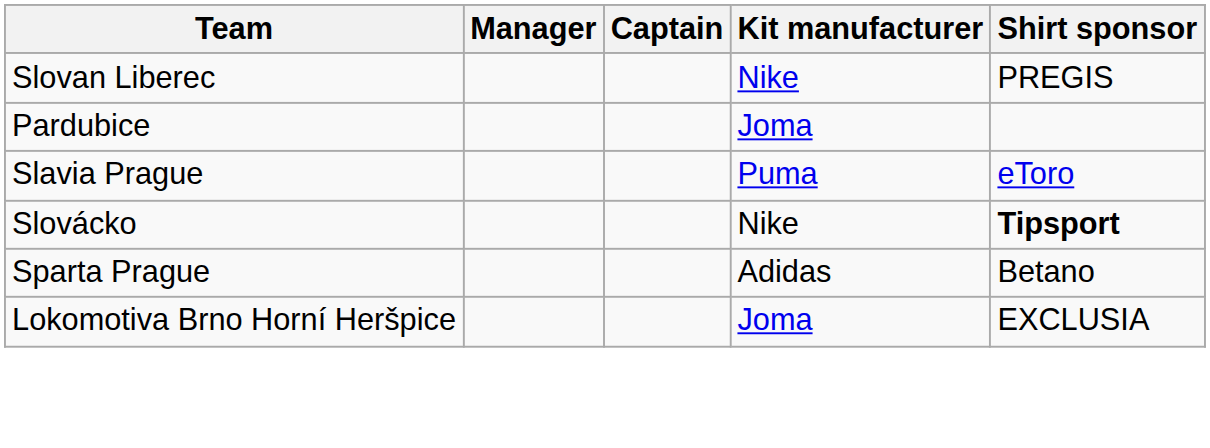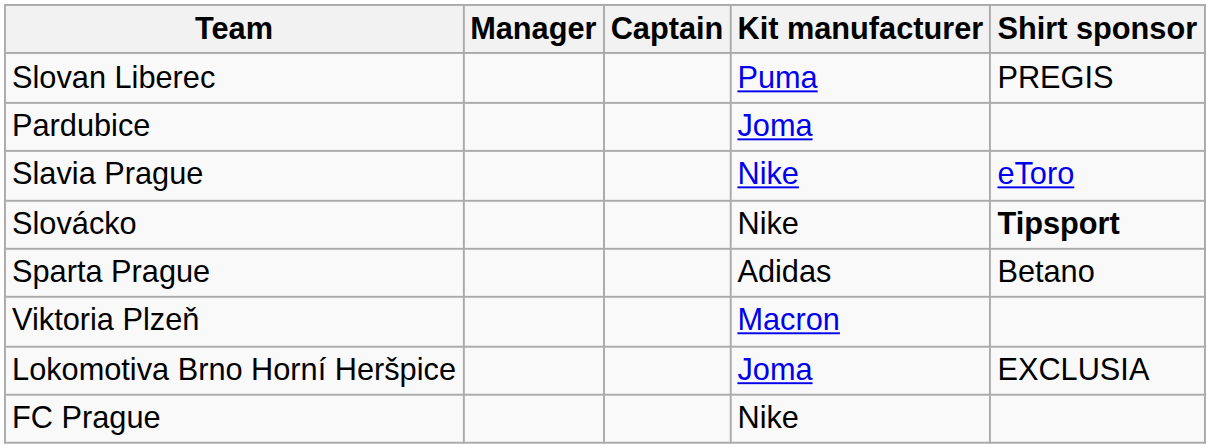Slovan Liberec | Kit manufacturer: Nike -> Puma
Slavia Prague | Kit manufacturer: Puma -> Nike
+ row: Viktoria Plzeň | Macron
+ row: FC Prague | Nike
